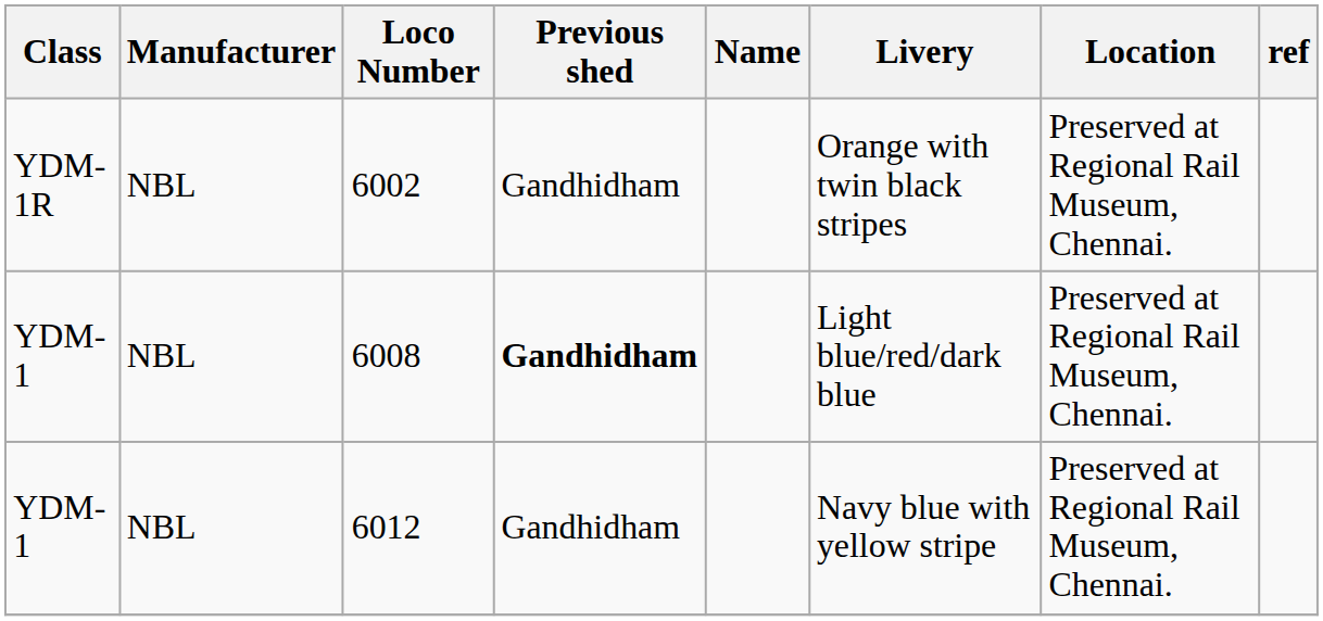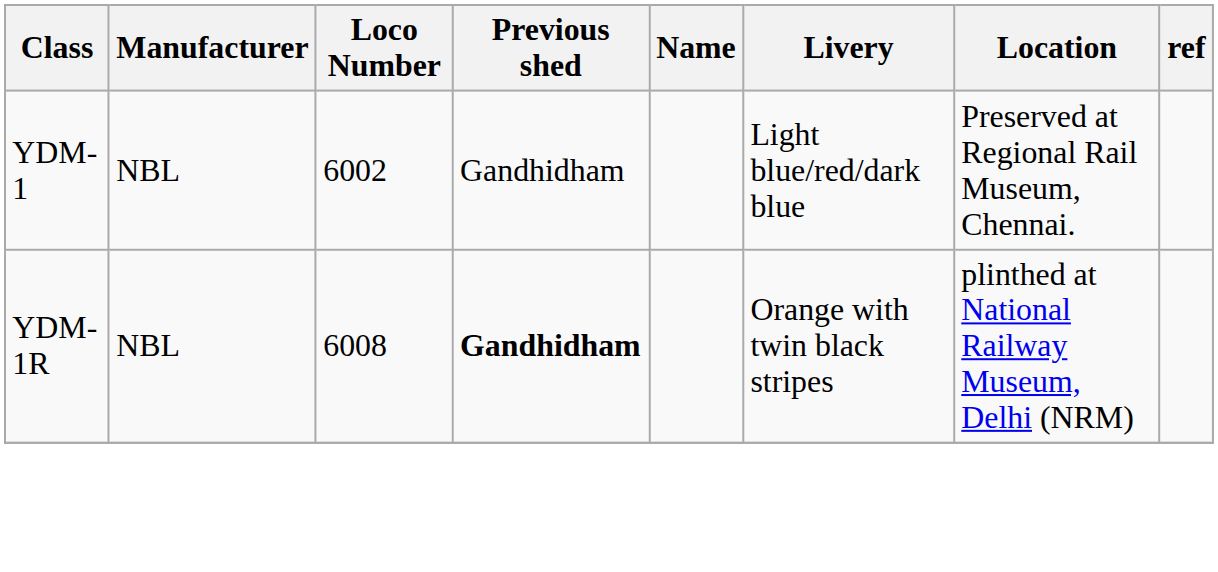6002 | Class: YDM-1R -> YDM-1
6002 | Livery: Orange with twin black stripes -> Light blue/red/dark blue
6008 | Class: YDM-1 -> YDM-1R
6008 | Livery: Light blue/red/dark blue -> Orange with twin black stripes
6008 | Location: Preserved at Regional Rail Museum, Chennai. -> plinthed at National Railway Museum, Delhi (NRM)
- row: YDM-1 | NBL | 6012 | Gandhidham | Navy blue with yellow stripe | Preserved at Regional Rail Museum, Chennai.
